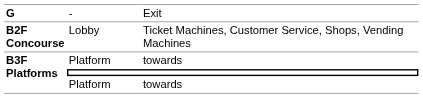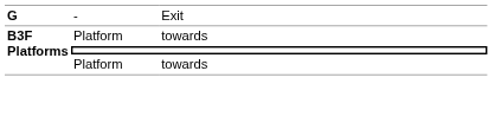- row: B2F Concourse | Lobby | Ticket Machines, Customer Service, Shops, Vending Machines
